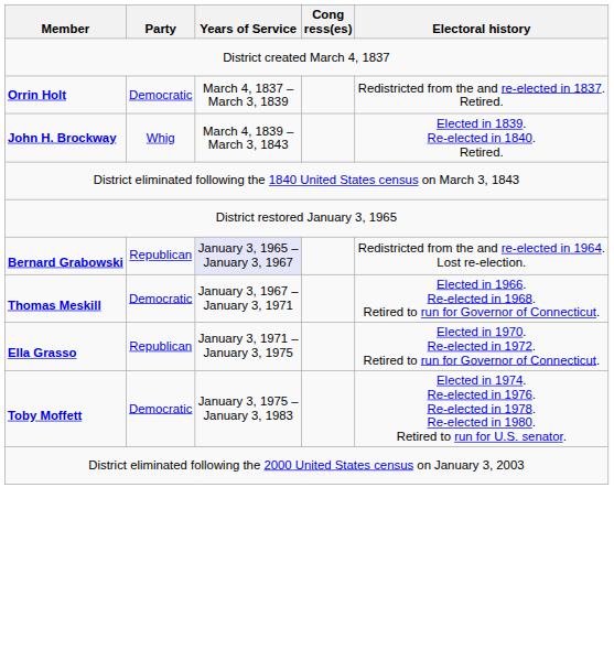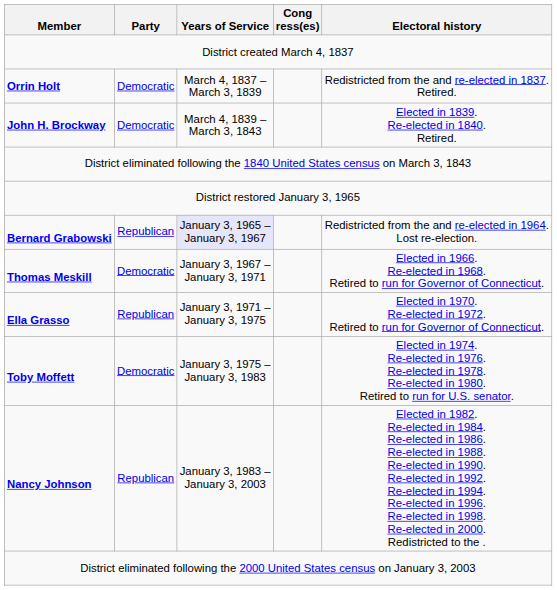John H. Brockway | Party: Whig -> Democratic
+ row: Nancy Johnson | Republican | January 3, 1983 – January 3, 2003 | Elected in 1982. Re-elected in 1984. Re-elected in 1986. Re-elected in 1988. Re-elected in 1990. Re-elected in 1992. Re-elected in 1994. Re-elected in 1996. Re-elected in 1998. Re-elected in 2000. Redistricted to the .
